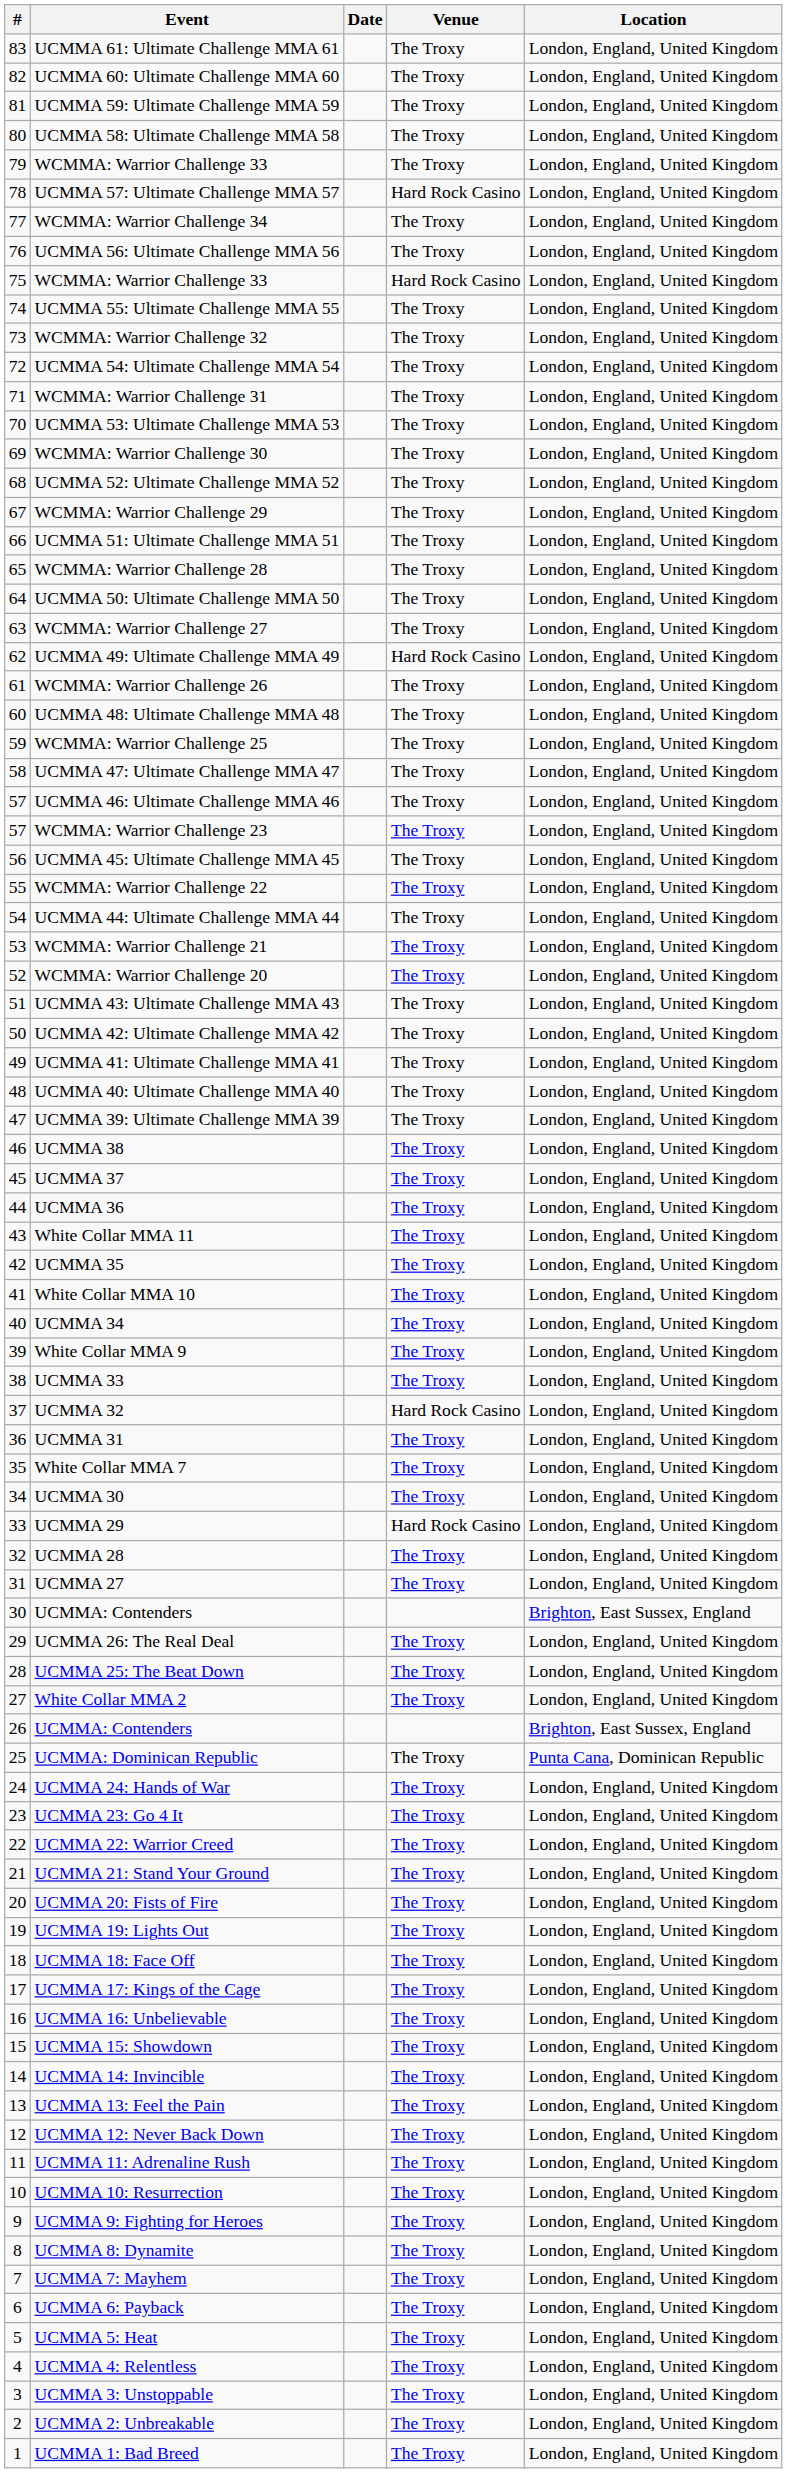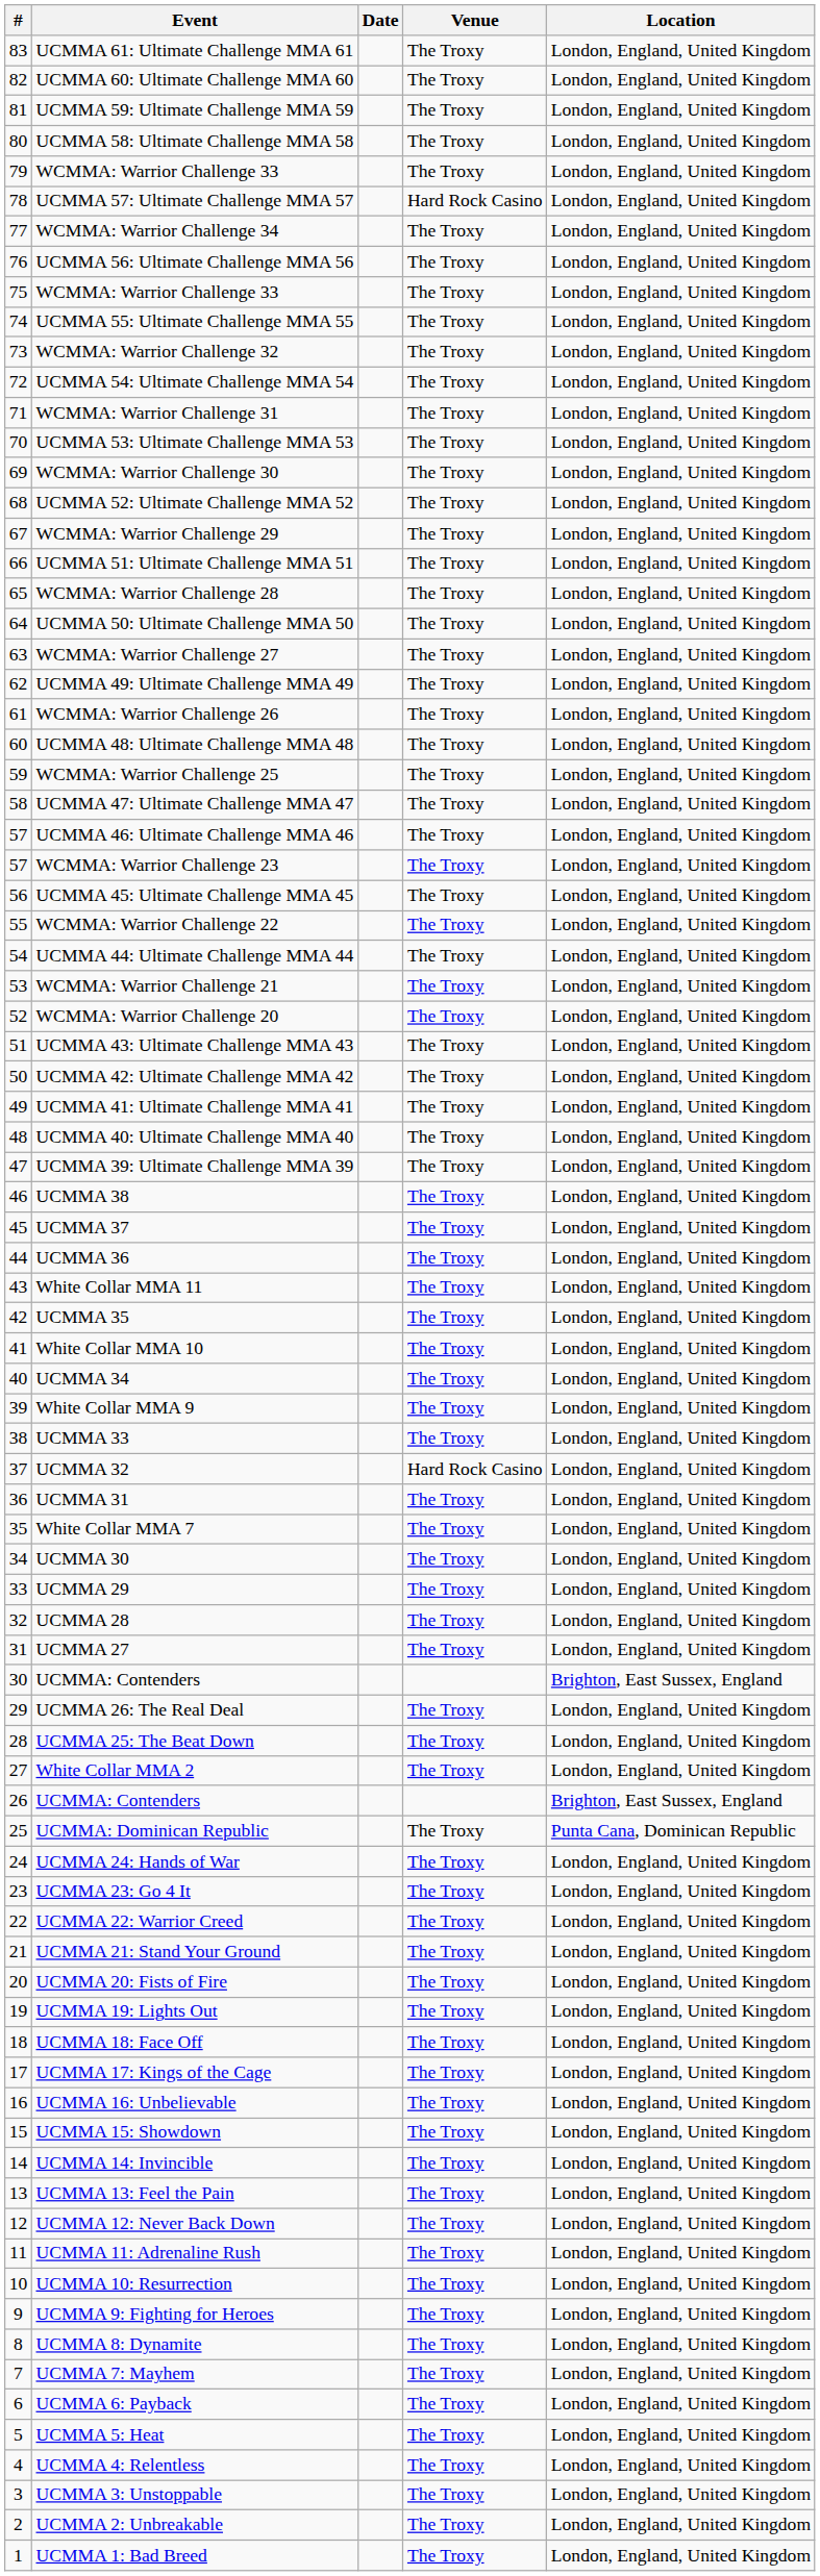75 / WCMMA: Warrior Challenge 33 | Venue: Hard Rock Casino -> The Troxy
UCMMA 49: Ultimate Challenge MMA 49 | Venue: Hard Rock Casino -> The Troxy
UCMMA 29 | Venue: Hard Rock Casino -> The Troxy
